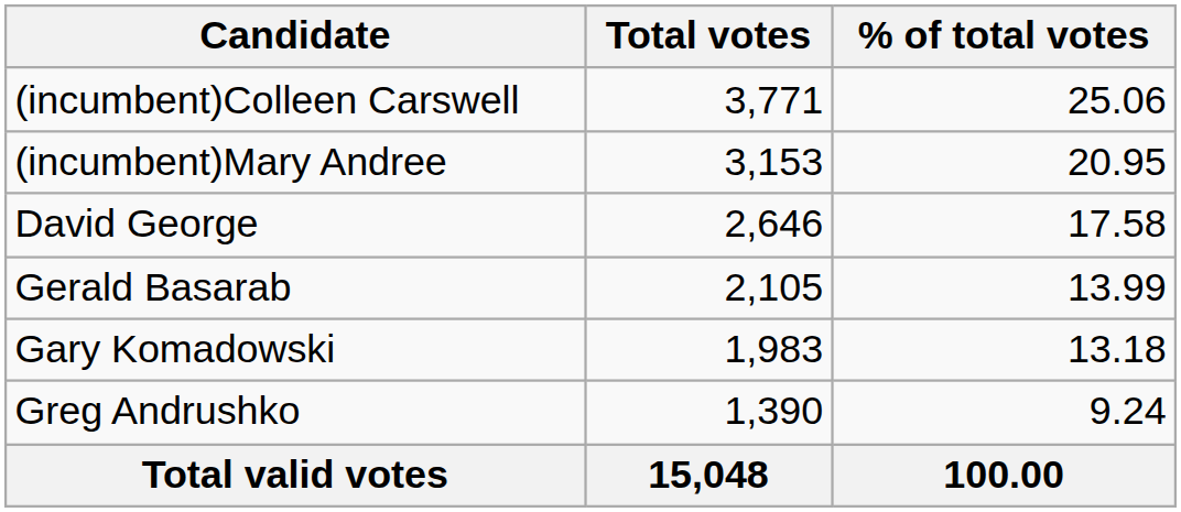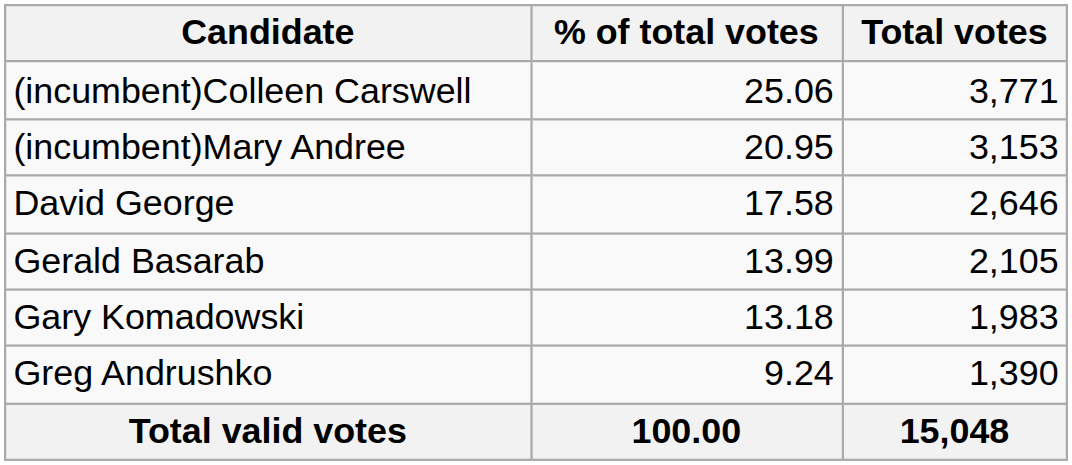columns swapped: Total votes <-> % of total votes
